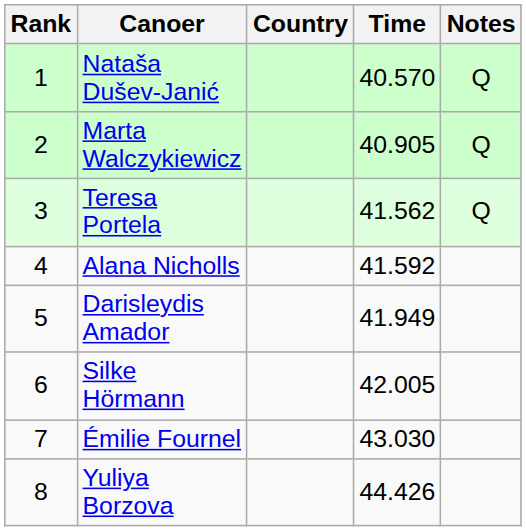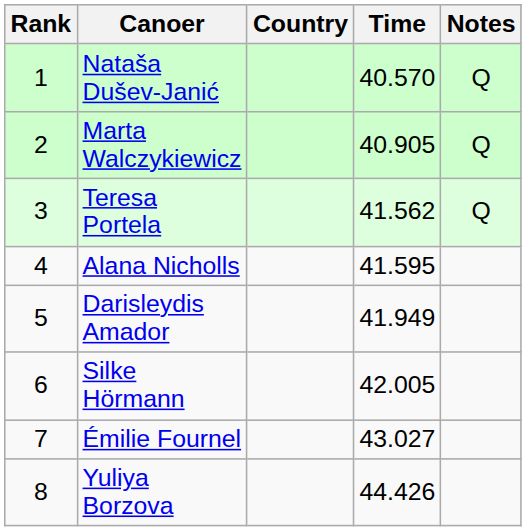Alana Nicholls | Time: 41.592 -> 41.595
Émilie Fournel | Time: 43.030 -> 43.027
